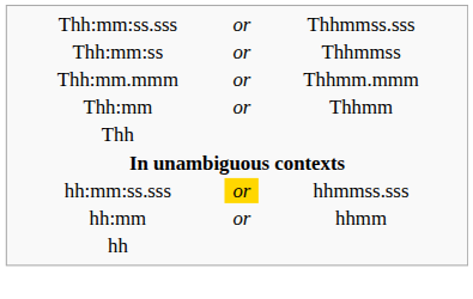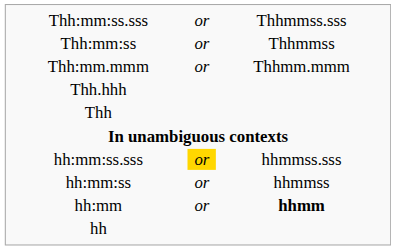- row: Thh:mm | or | Thhmm
+ row: Thh.hhh
+ row: hh:mm:ss | or | hhmmss
hh:mm | column 3: normal -> bold
